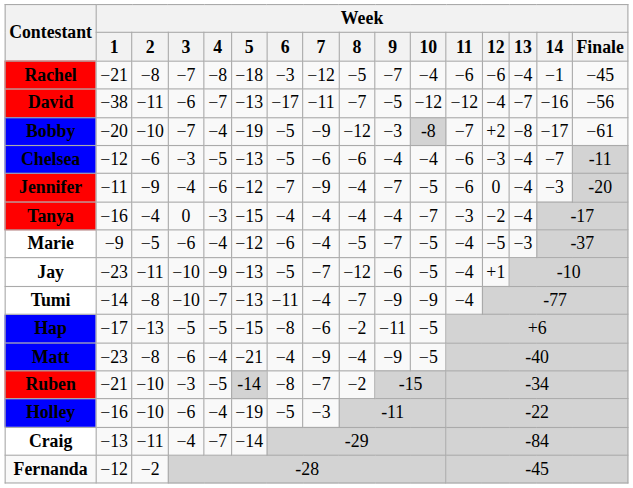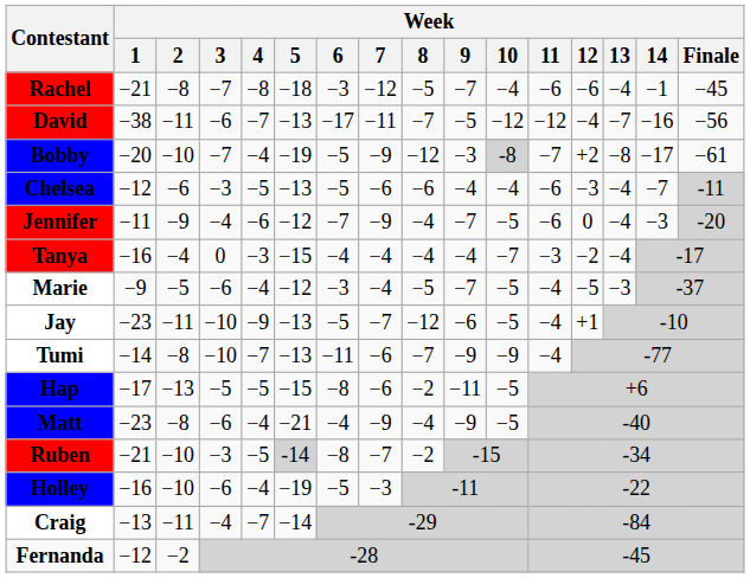Marie | Week / 6: −6 -> −3
Tumi | Week / 7: −4 -> −6
